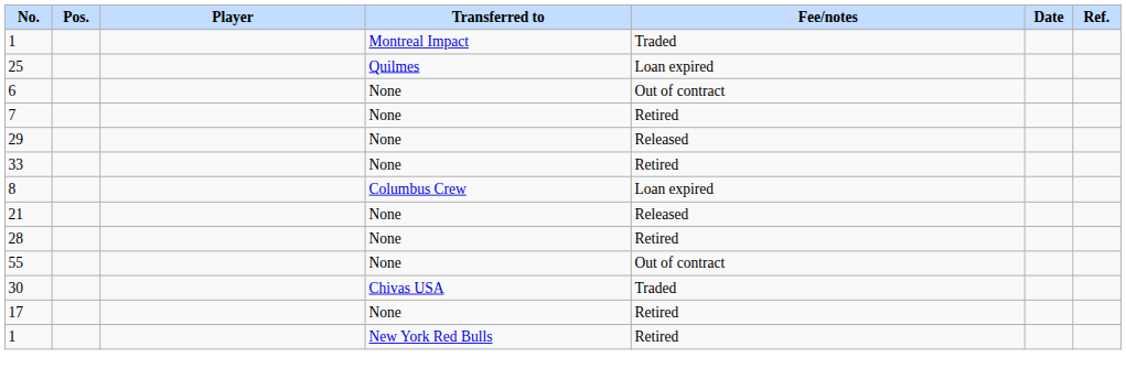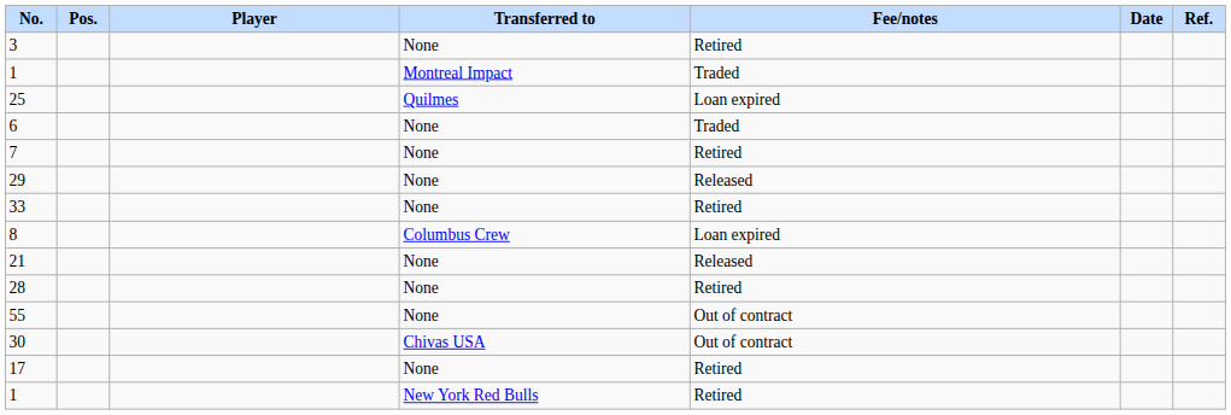+ row: 3 | None | Retired
6 | Fee/notes: Out of contract -> Traded
30 | Fee/notes: Traded -> Out of contract
